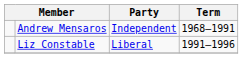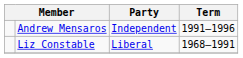Andrew Mensaros | Term: 1968–1991 -> 1991–1996
Liz Constable | Term: 1991–1996 -> 1968–1991
